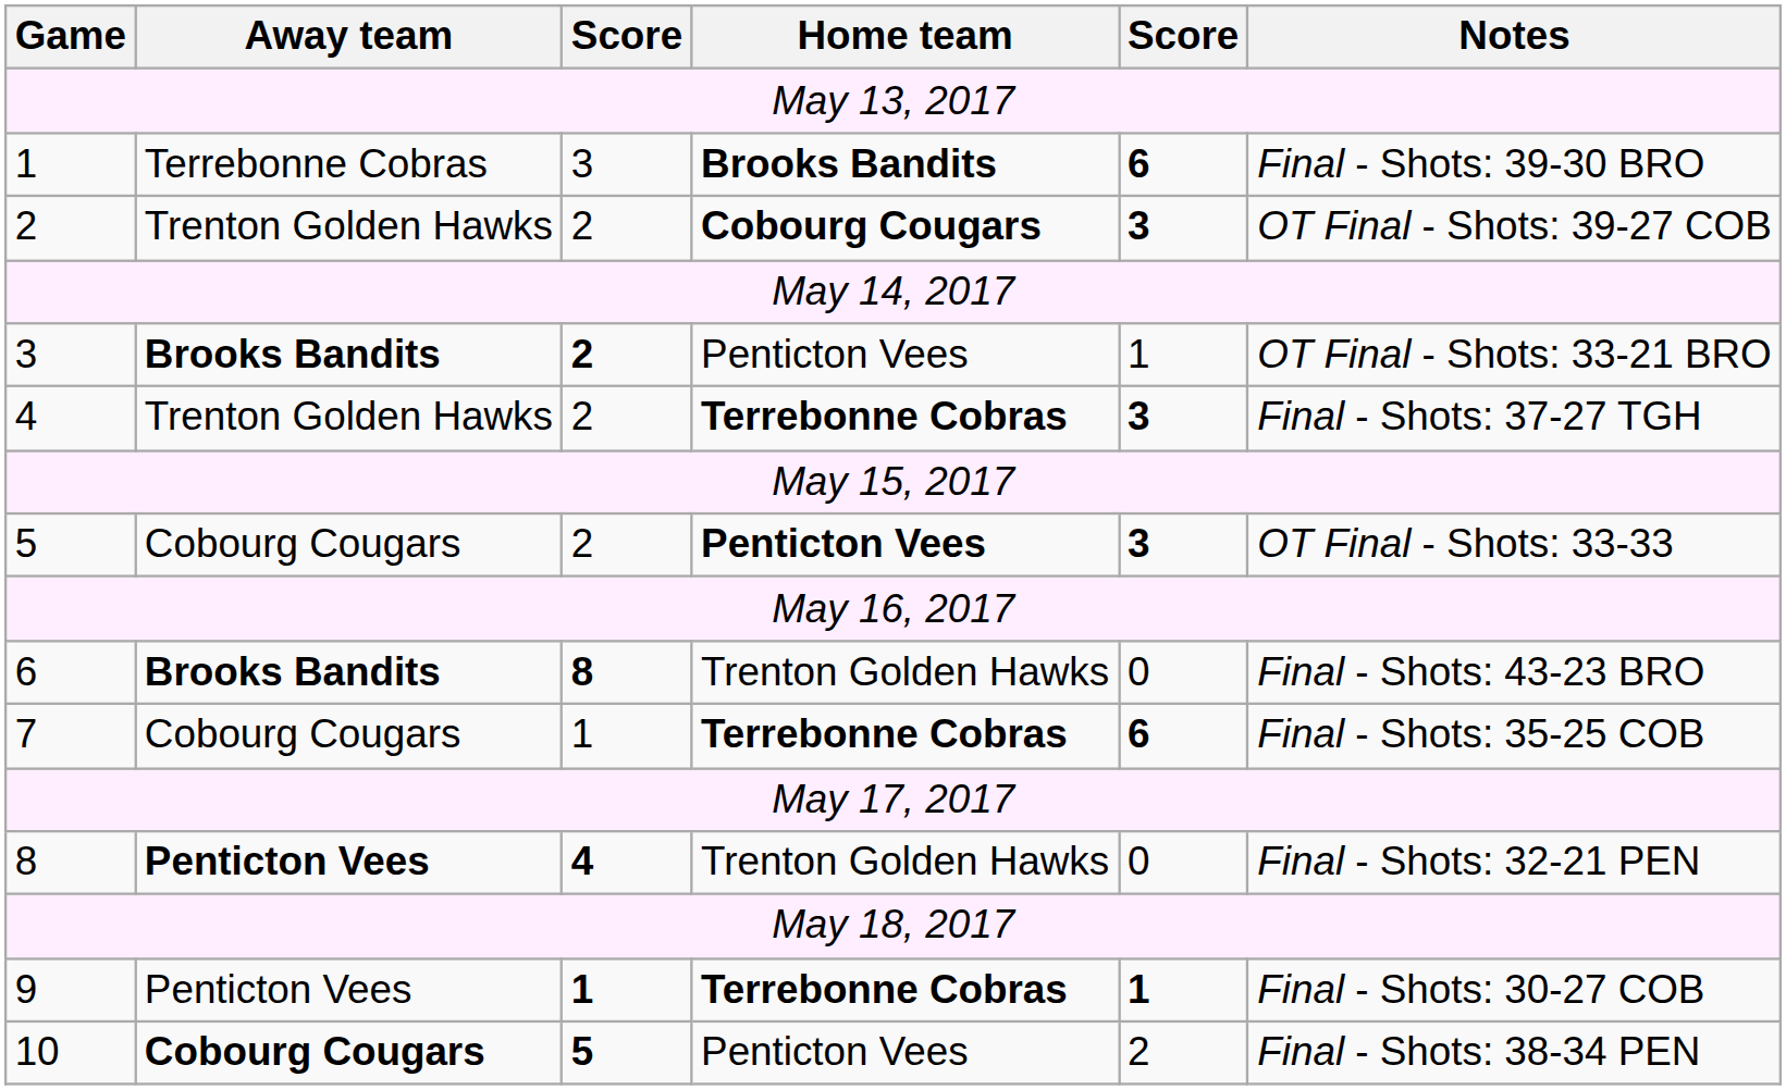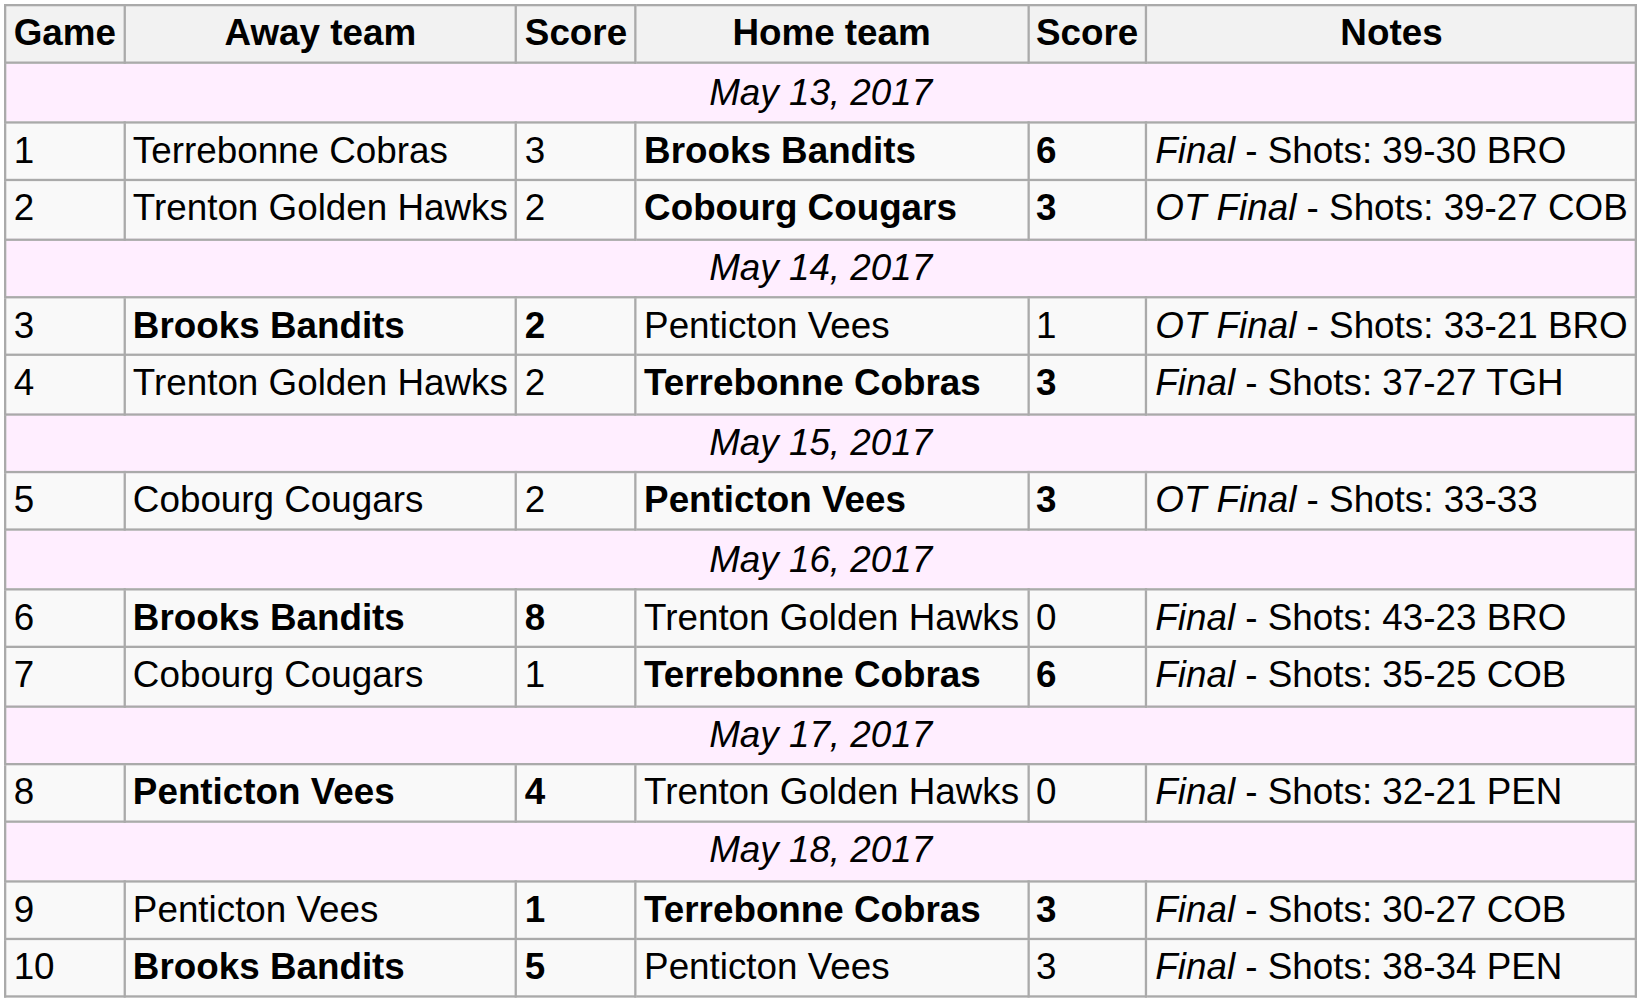9 | column 5: 1 -> 3
10 | Away team: Cobourg Cougars -> Brooks Bandits
10 | column 5: 2 -> 3
